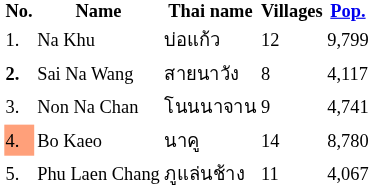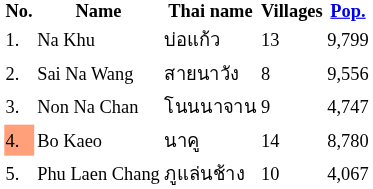Na Khu | Villages: 12 -> 13
Sai Na Wang | No.: bold -> normal
Sai Na Wang | Pop.: 4,117 -> 9,556
Non Na Chan | Pop.: 4,741 -> 4,747
Phu Laen Chang | Villages: 11 -> 10
